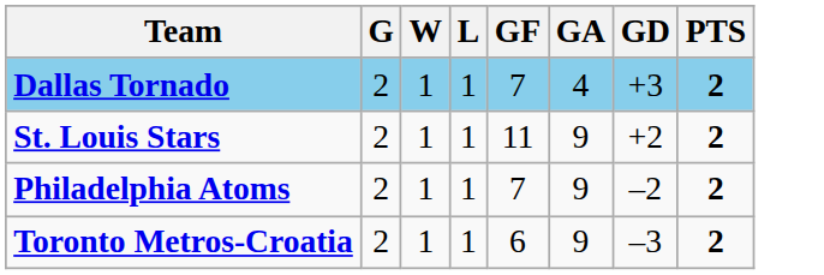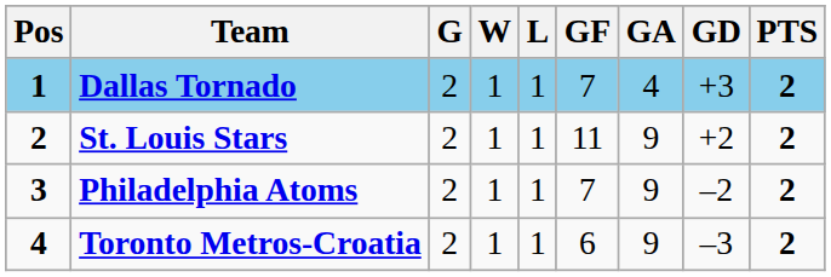+ column: Pos | 1 | 2 | 3 | 4
